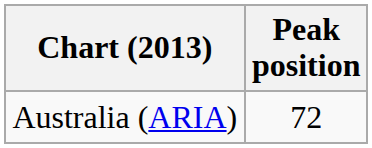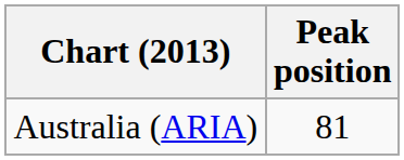Australia (ARIA) | Peak position: 72 -> 81
